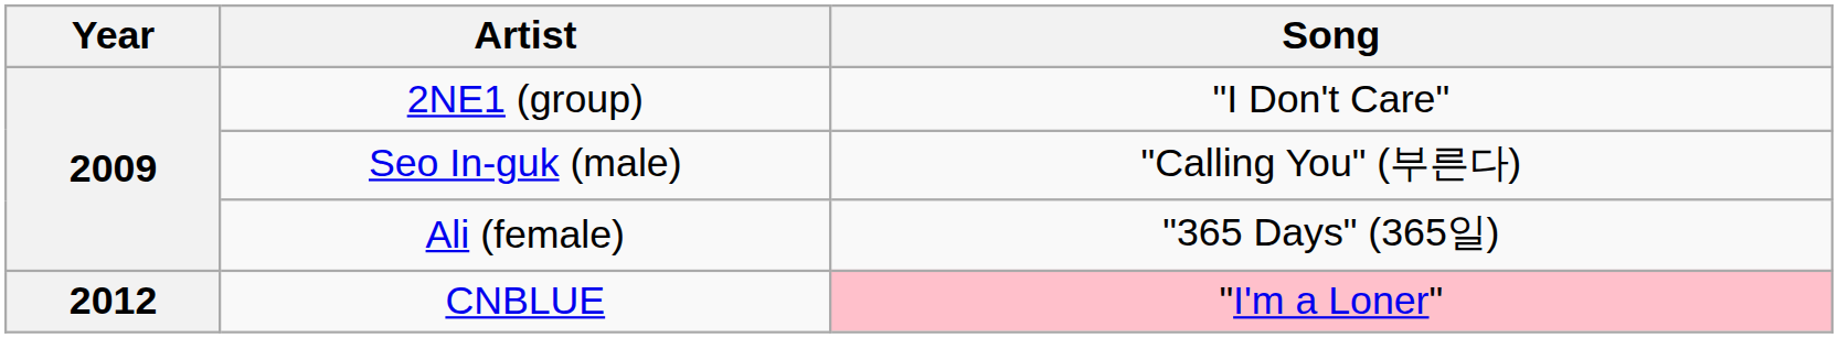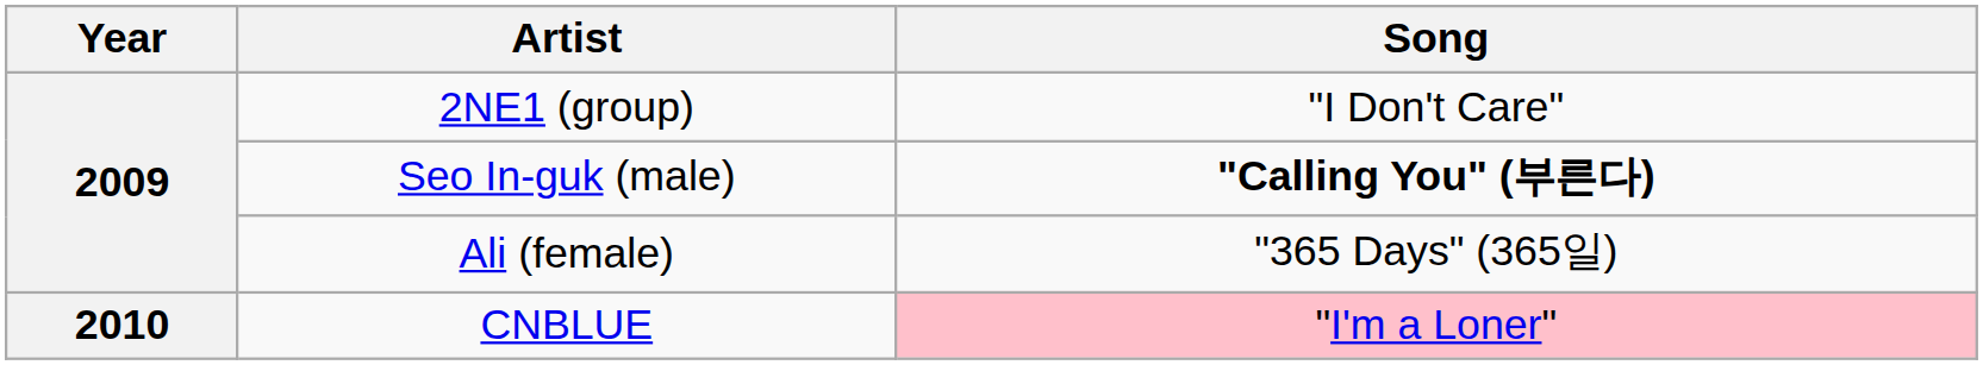Seo In-guk (male) | Song: normal -> bold
CNBLUE | Year: 2012 -> 2010
